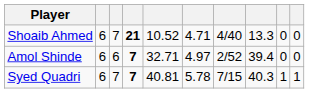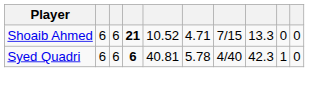Shoaib Ahmed | column 3: 7 -> 6
Shoaib Ahmed | column 7: 4/40 -> 7/15
- row: Amol Shinde | 6 | 6 | 7 | 32.71 | 4.97 | 2/52 | 39.4 | 0 | 0
Syed Quadri | column 3: 7 -> 6
Syed Quadri | column 4: 7 -> 6
Syed Quadri | column 7: 7/15 -> 4/40
Syed Quadri | column 8: 40.3 -> 42.3
Syed Quadri | column 10: 1 -> 0
